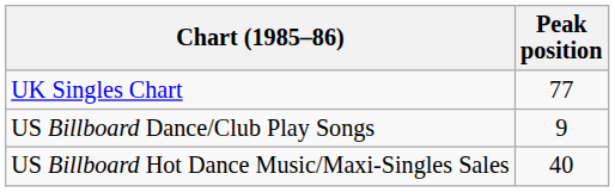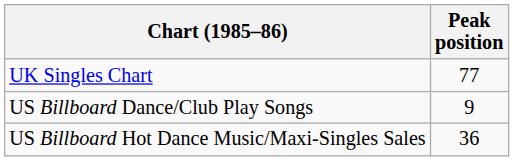US Billboard Hot Dance Music/Maxi-Singles Sales | Peak position: 40 -> 36
